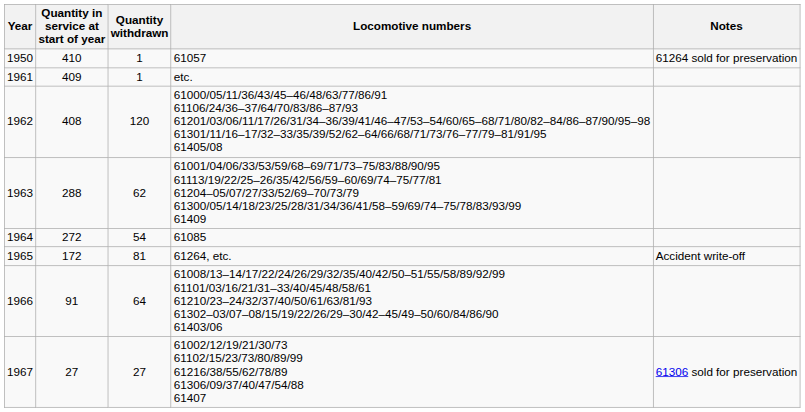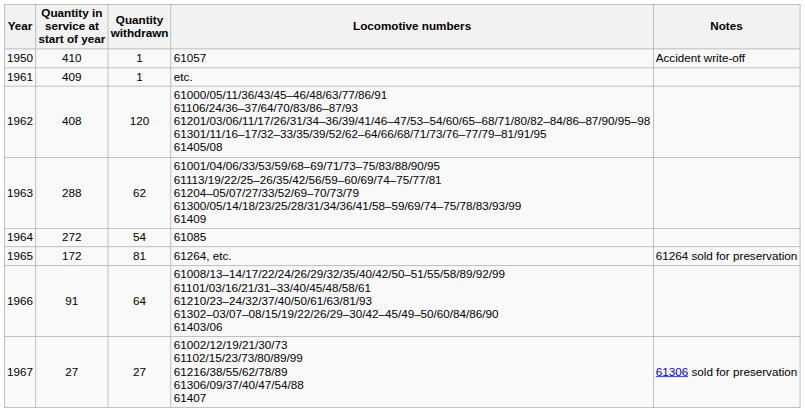1950 | Notes: 61264 sold for preservation -> Accident write-off
1965 | Notes: Accident write-off -> 61264 sold for preservation
